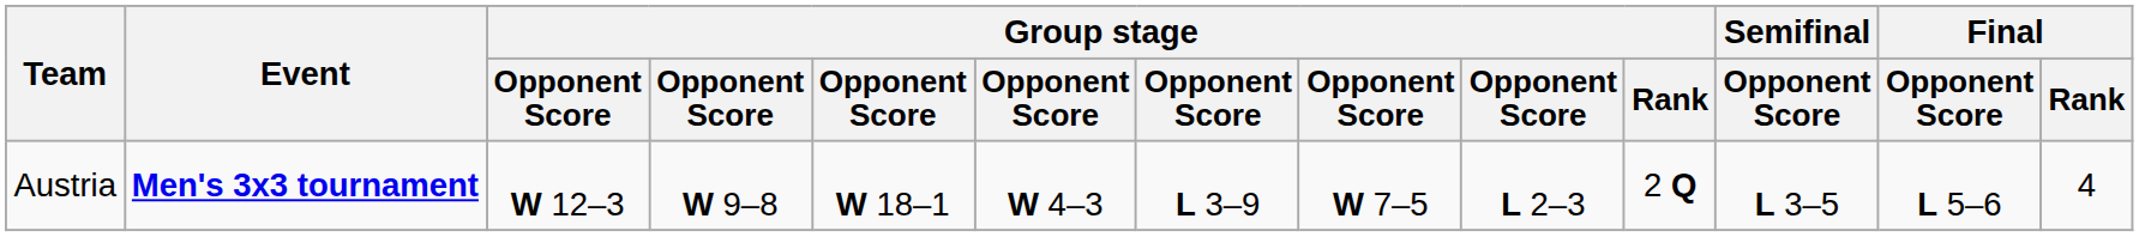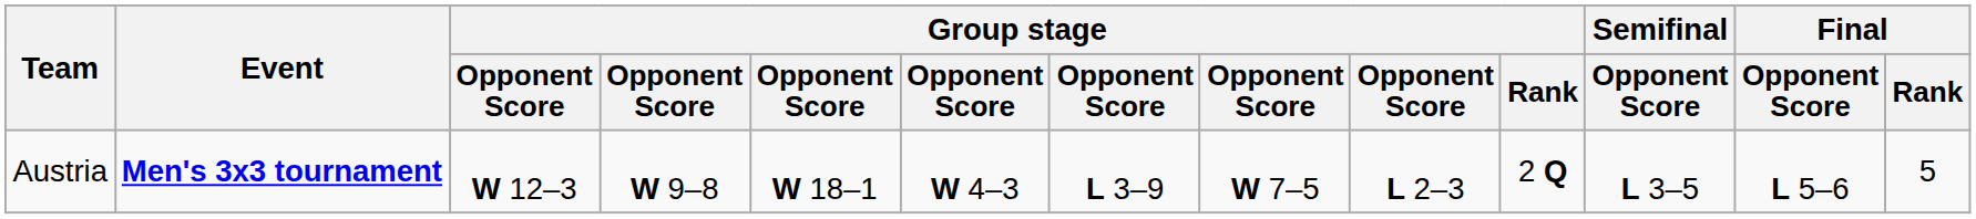Austria | Final / Rank: 4 -> 5
